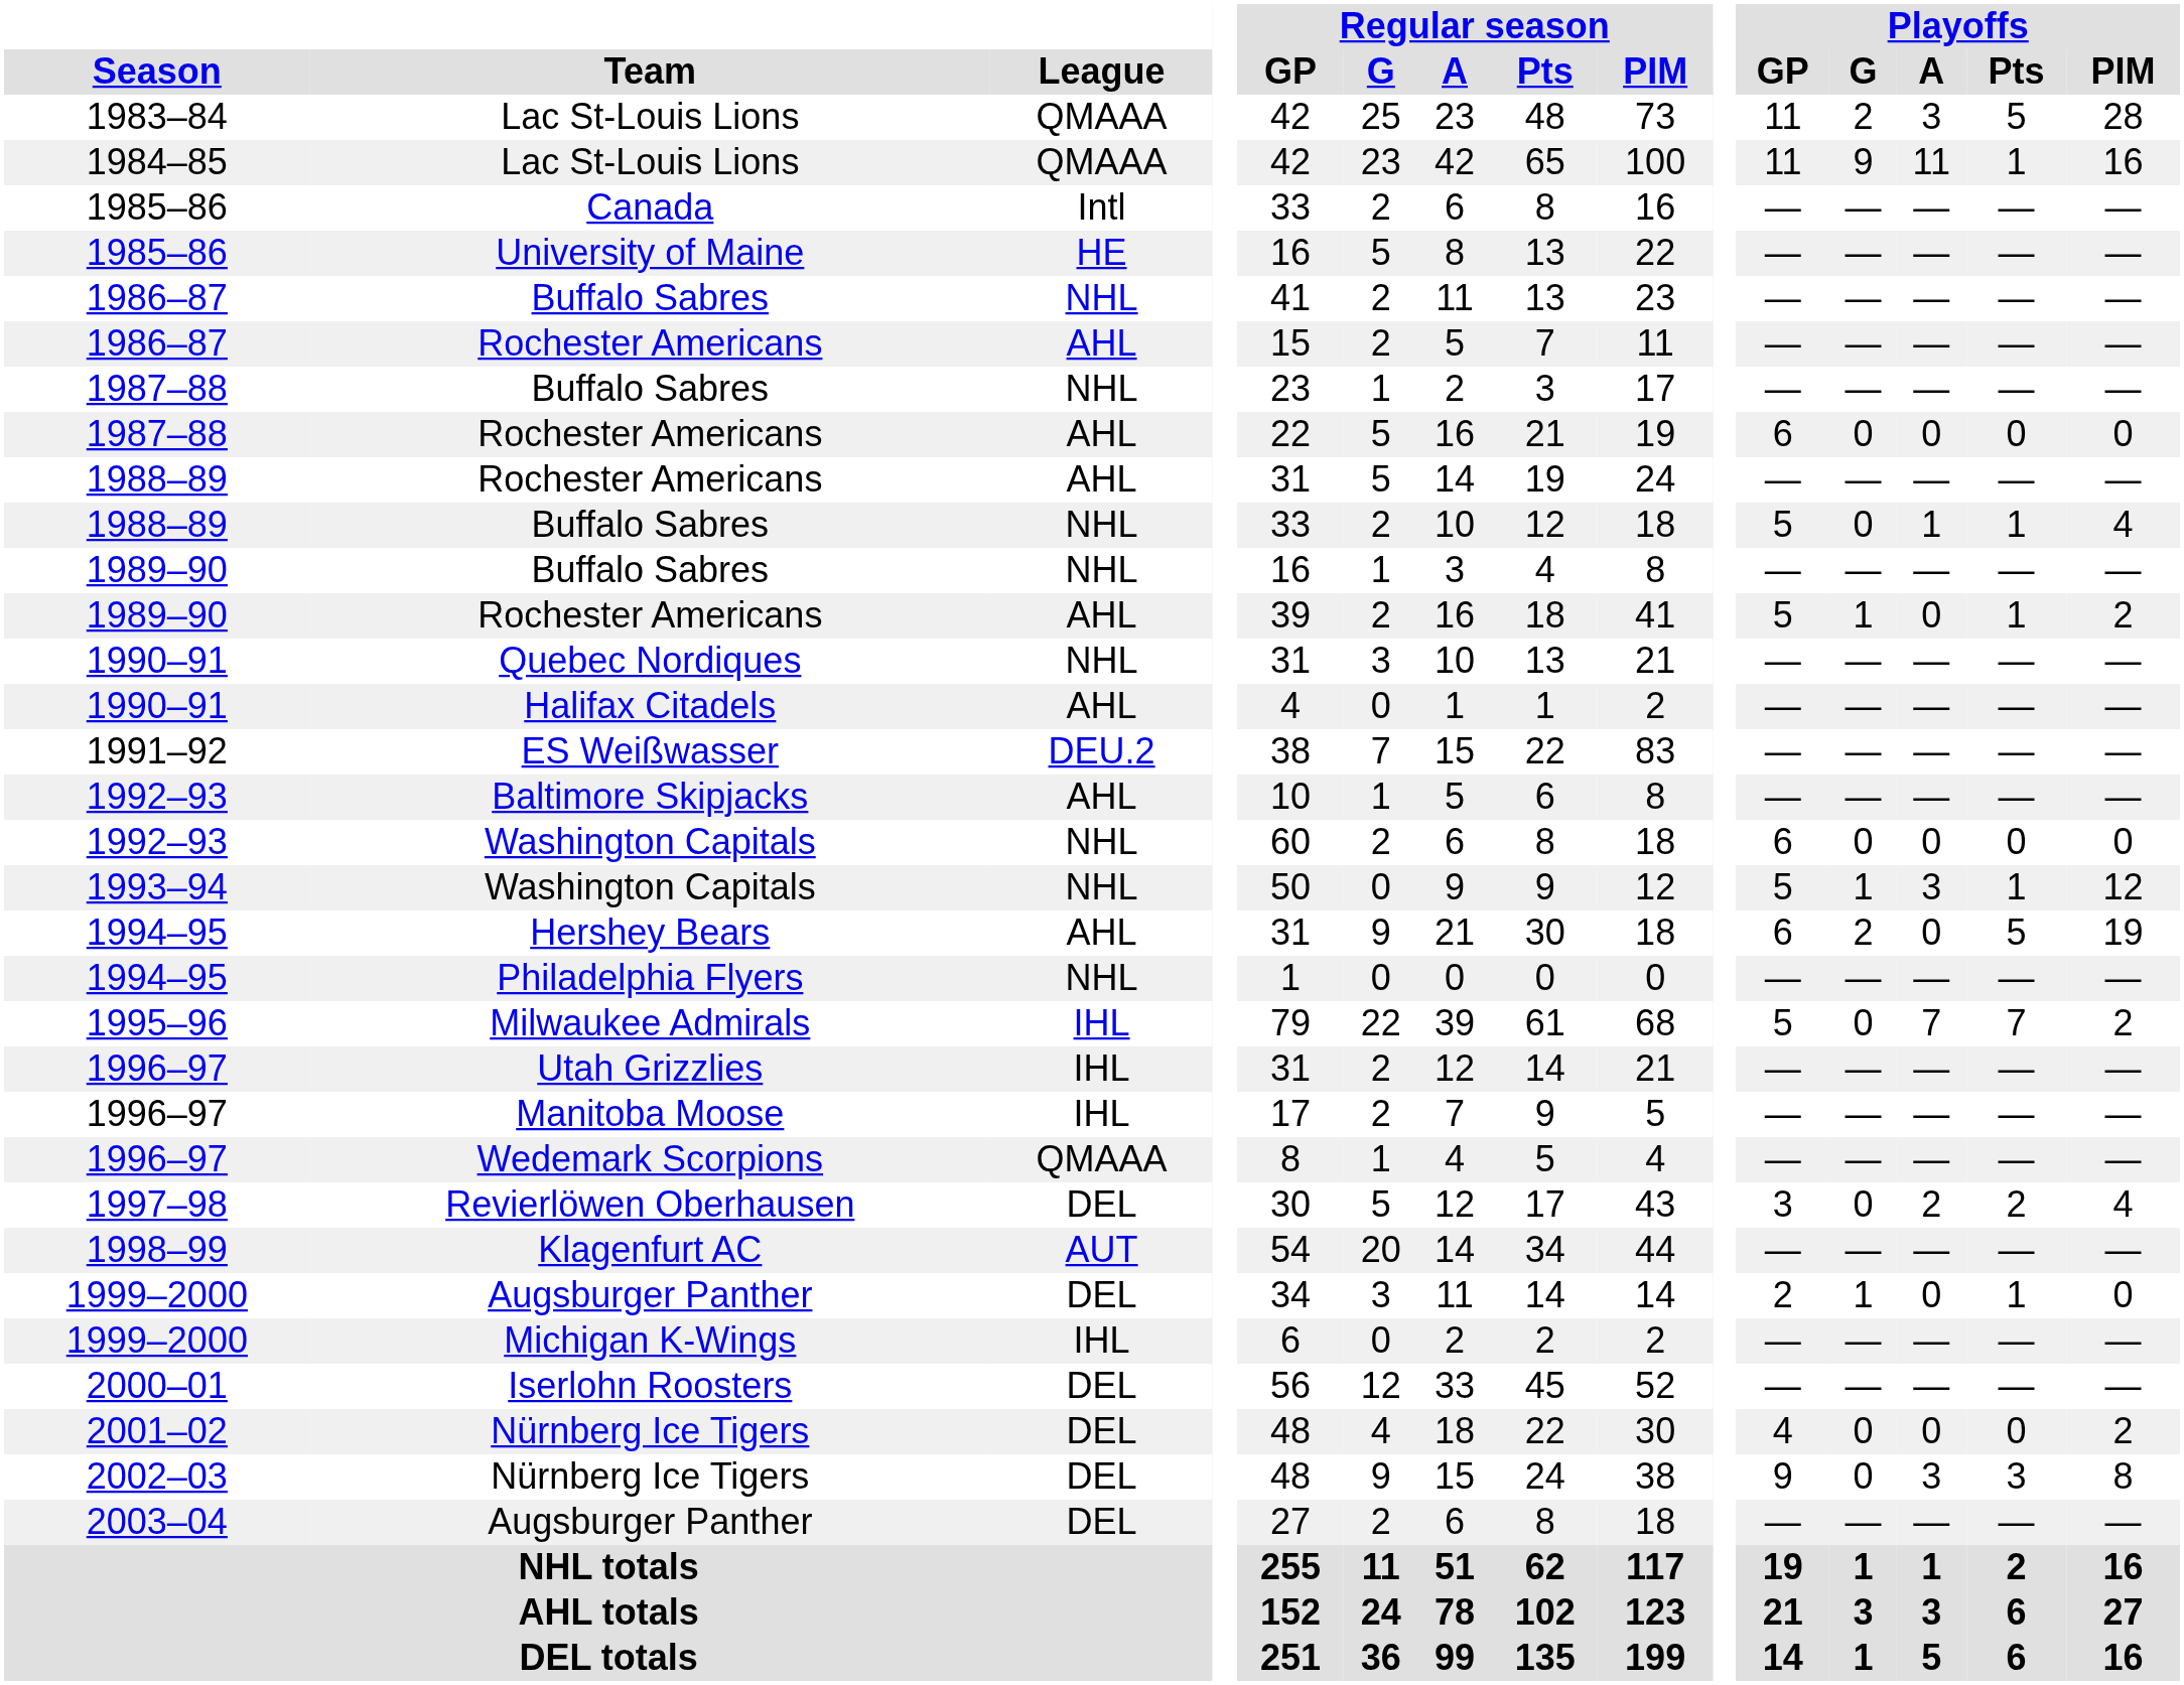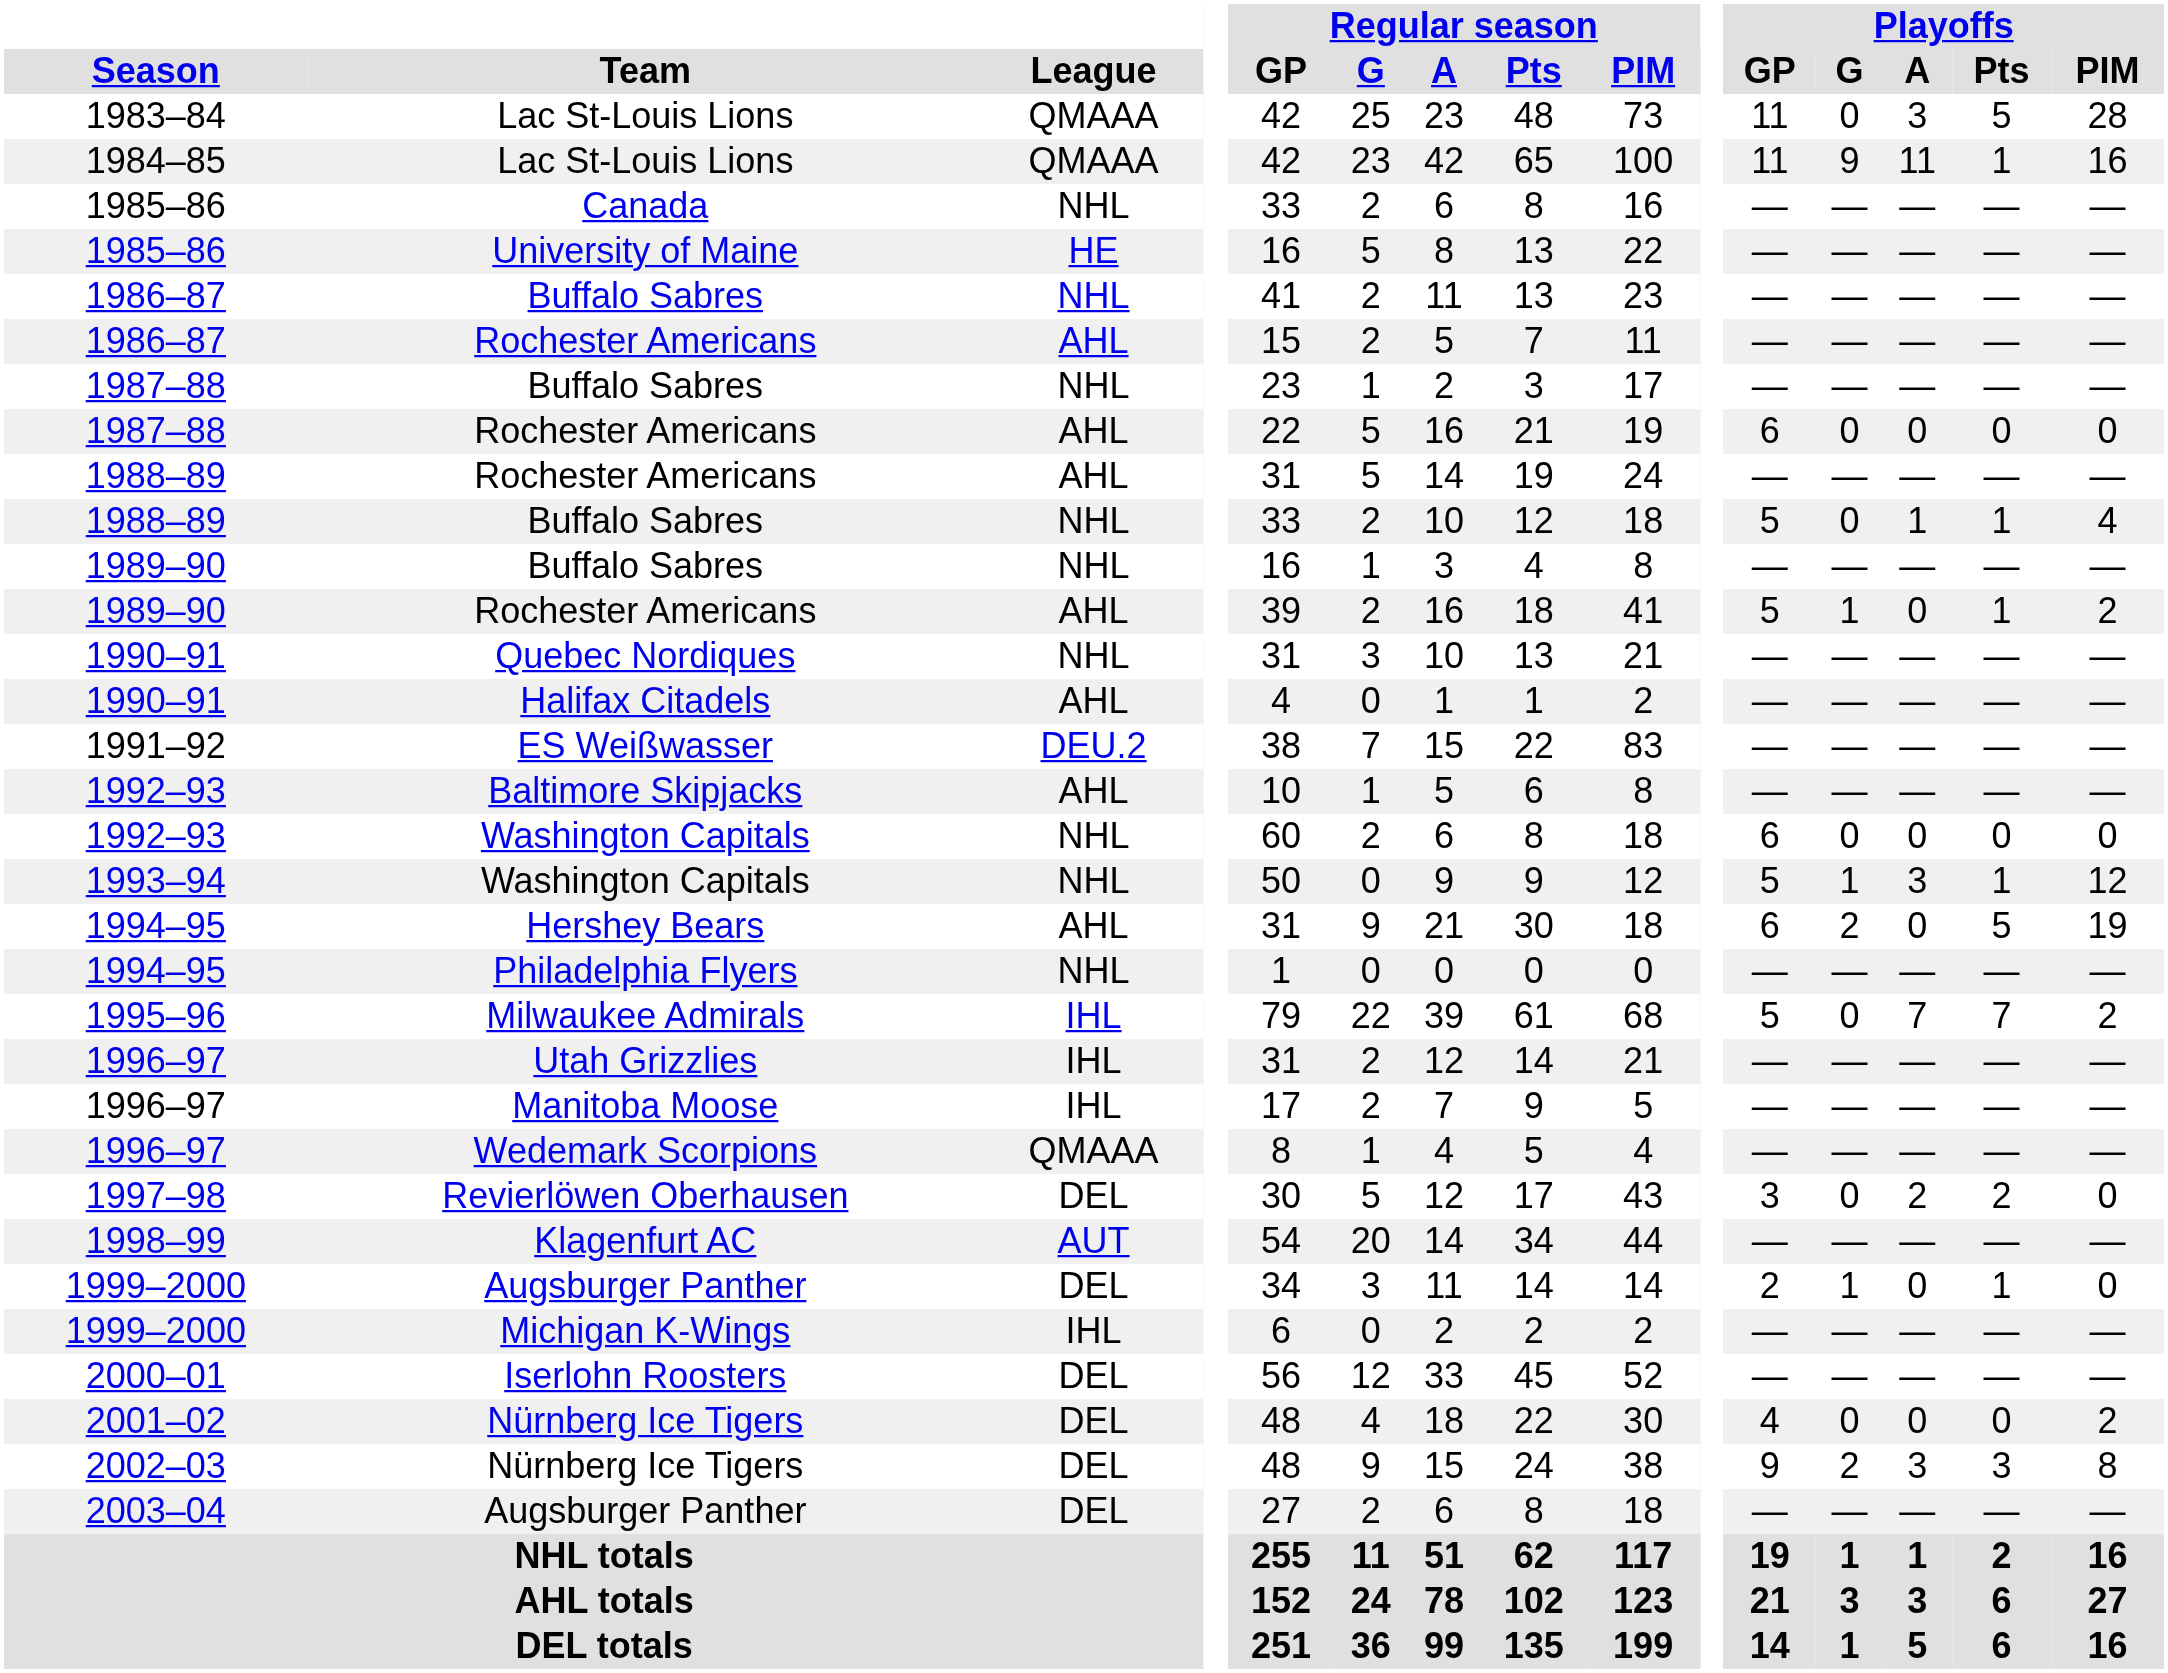1983–84 / Lac St-Louis Lions | Playoffs / G: 2 -> 0
Canada | League: Intl -> NHL
Revierlöwen Oberhausen | Playoffs / PIM: 4 -> 0
2002–03 / Nürnberg Ice Tigers | Playoffs / G: 0 -> 2
